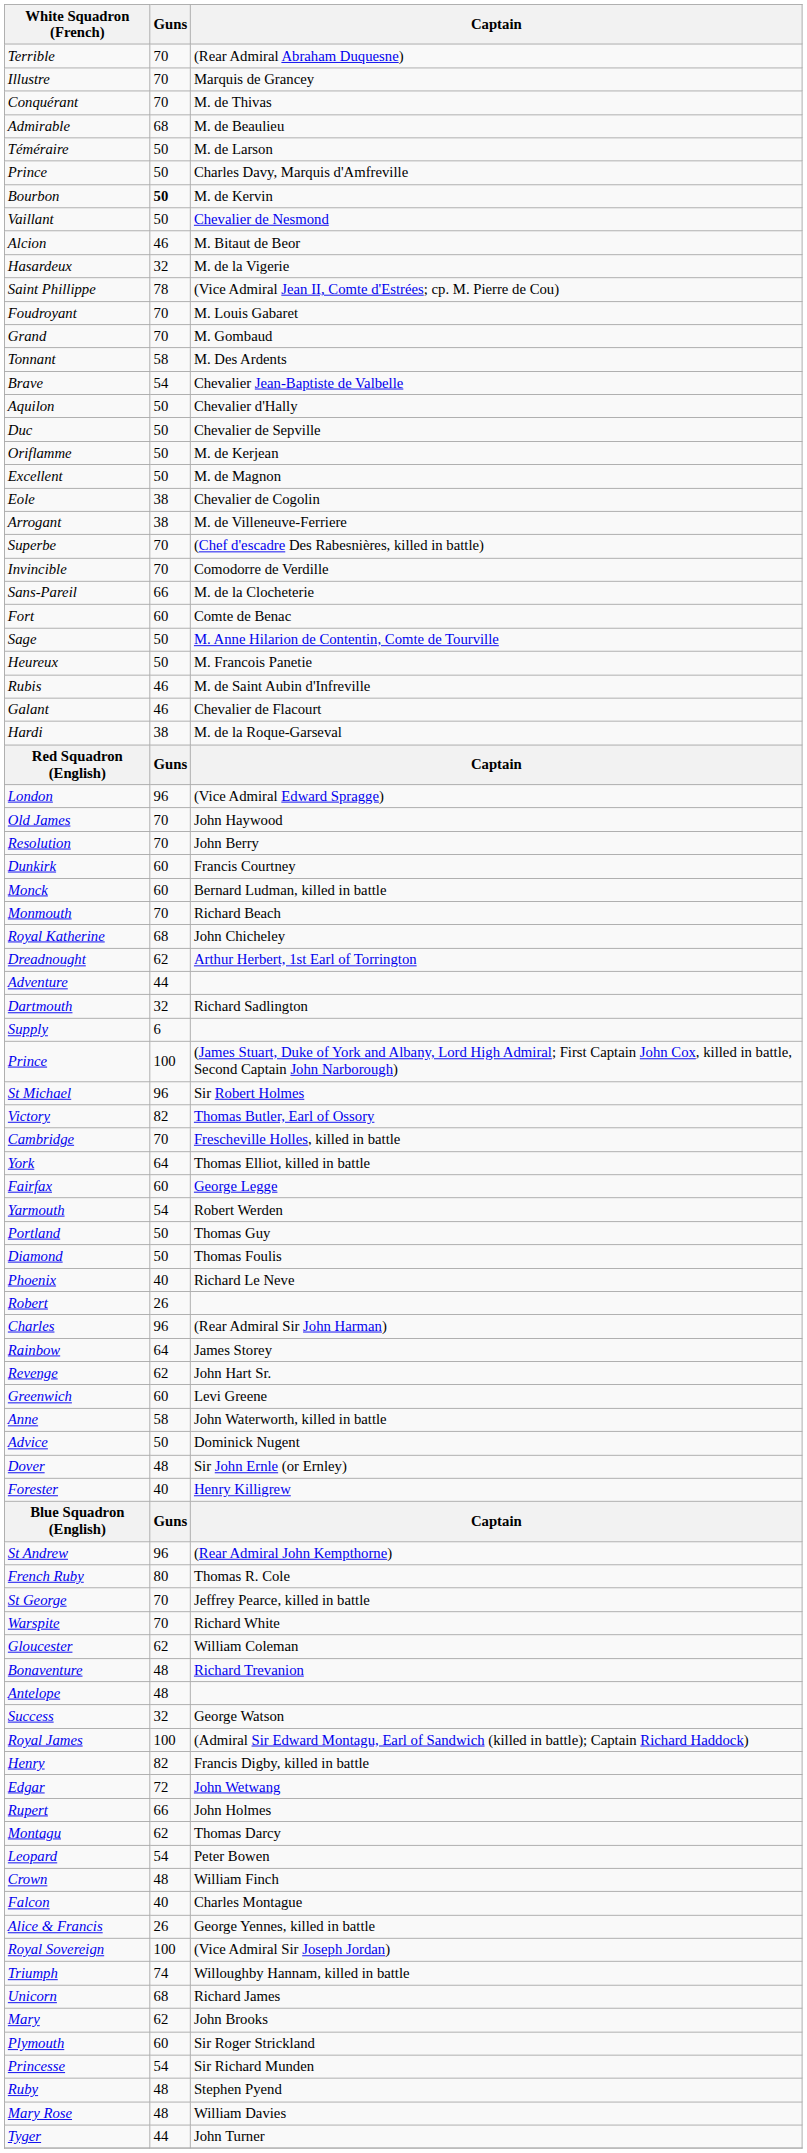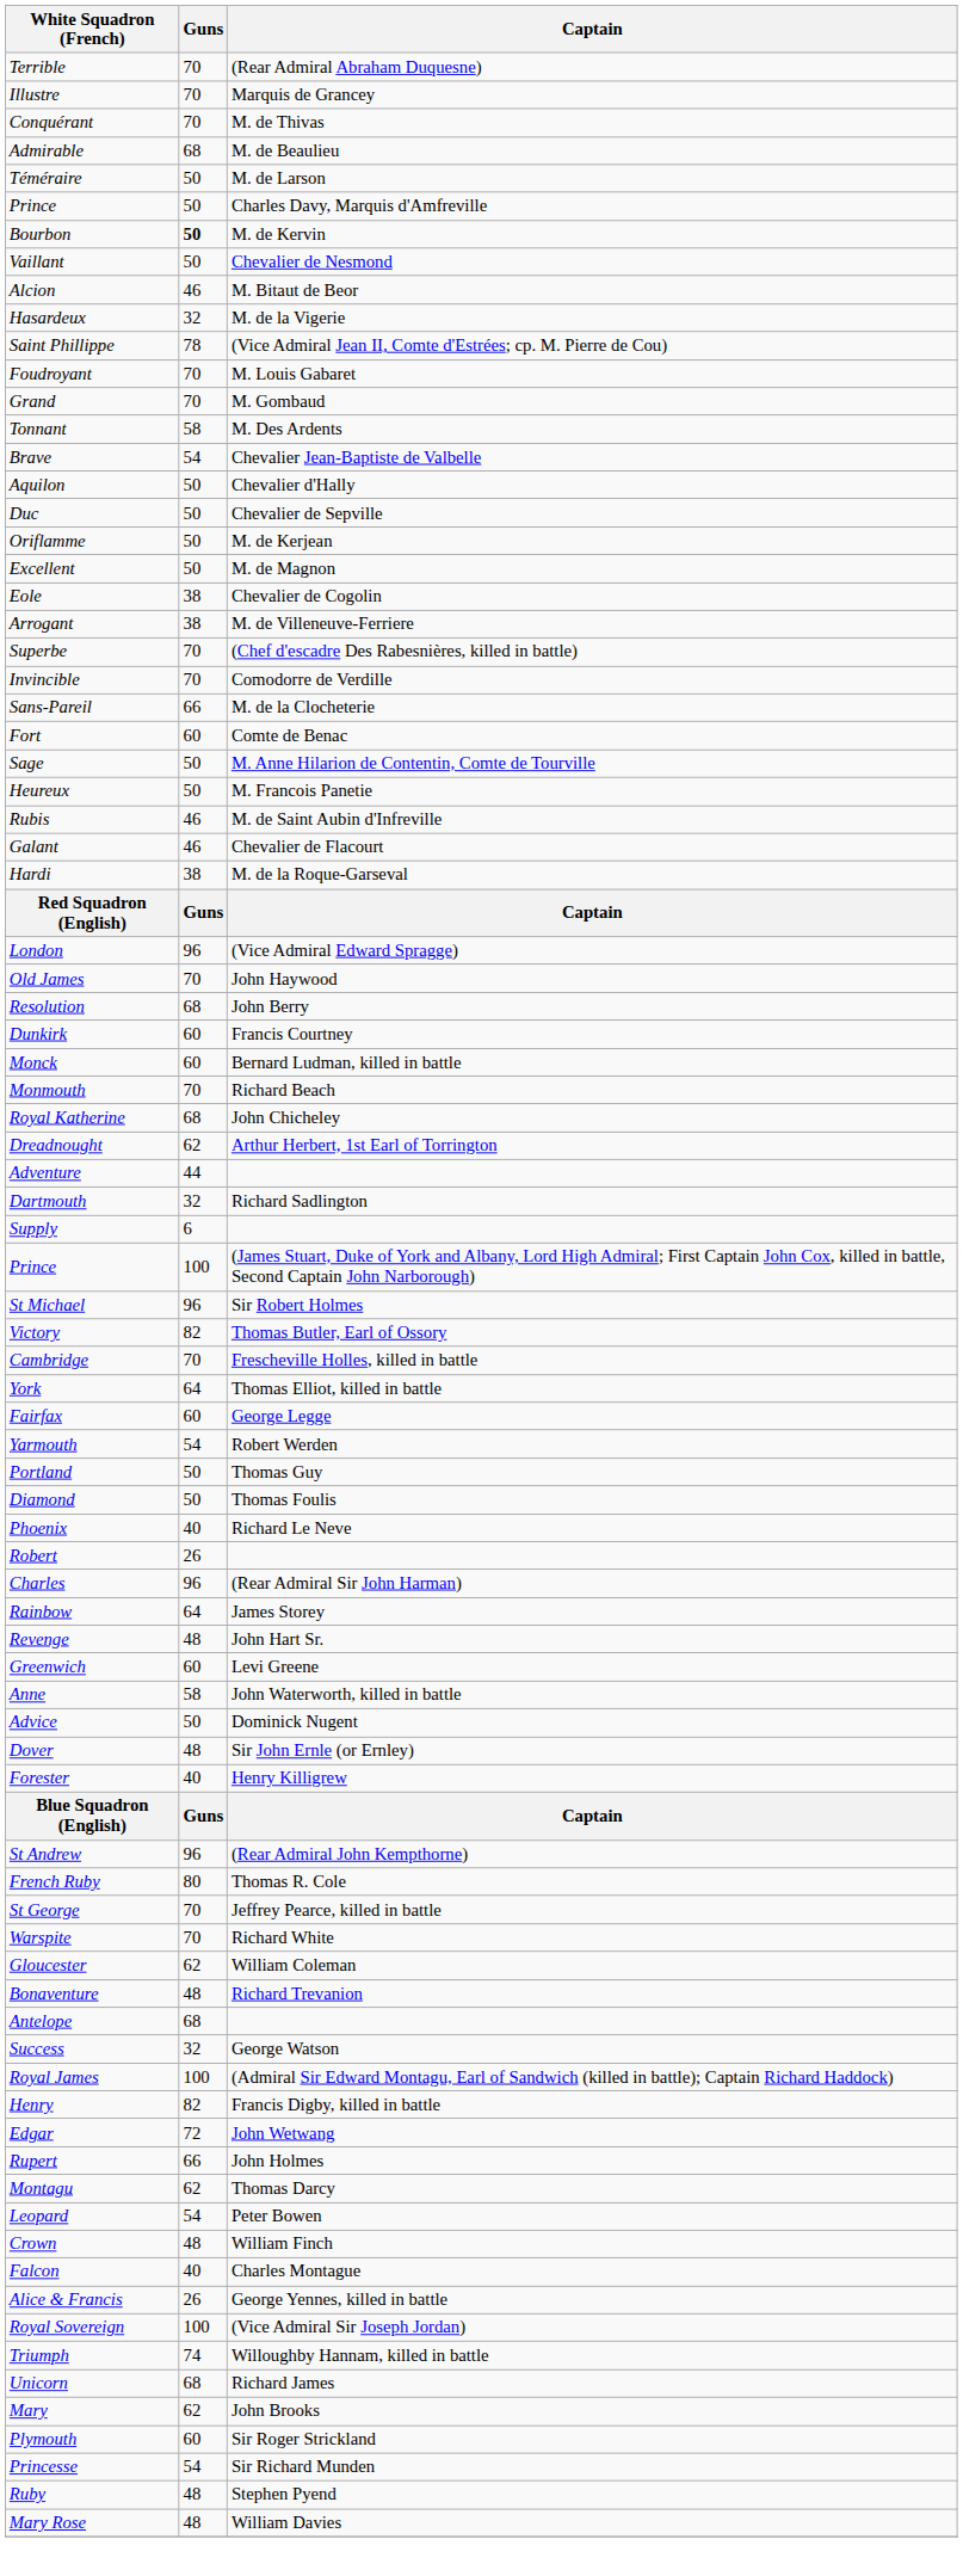Resolution | Guns: 70 -> 68
Revenge | Guns: 62 -> 48
Antelope | Guns: 48 -> 68
- row: Tyger | 44 | John Turner
